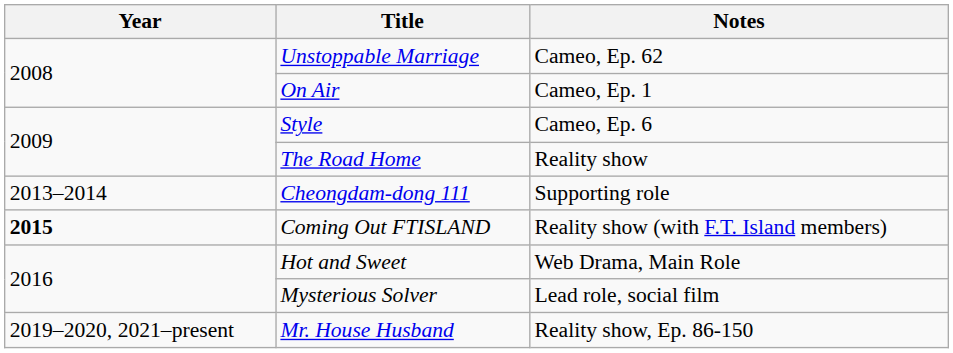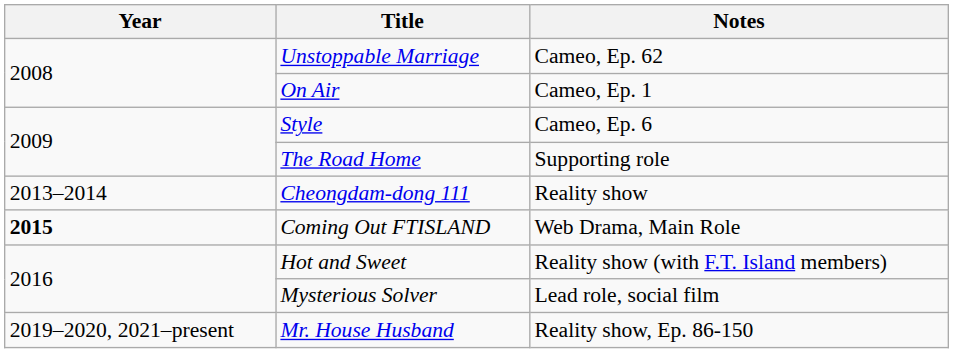The Road Home | Notes: Reality show -> Supporting role
Cheongdam-dong 111 | Notes: Supporting role -> Reality show
Coming Out FTISLAND | Notes: Reality show (with F.T. Island members) -> Web Drama, Main Role
Hot and Sweet | Notes: Web Drama, Main Role -> Reality show (with F.T. Island members)
